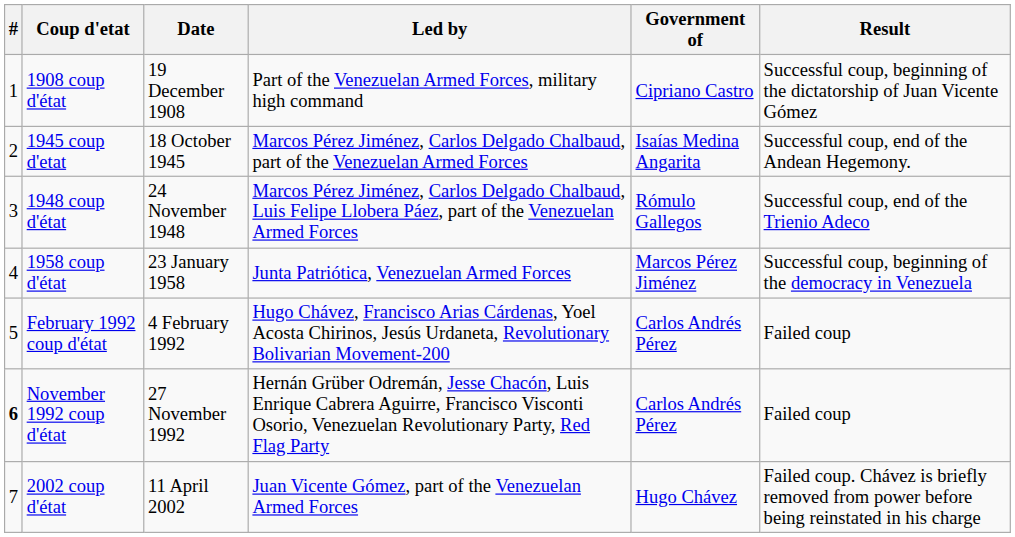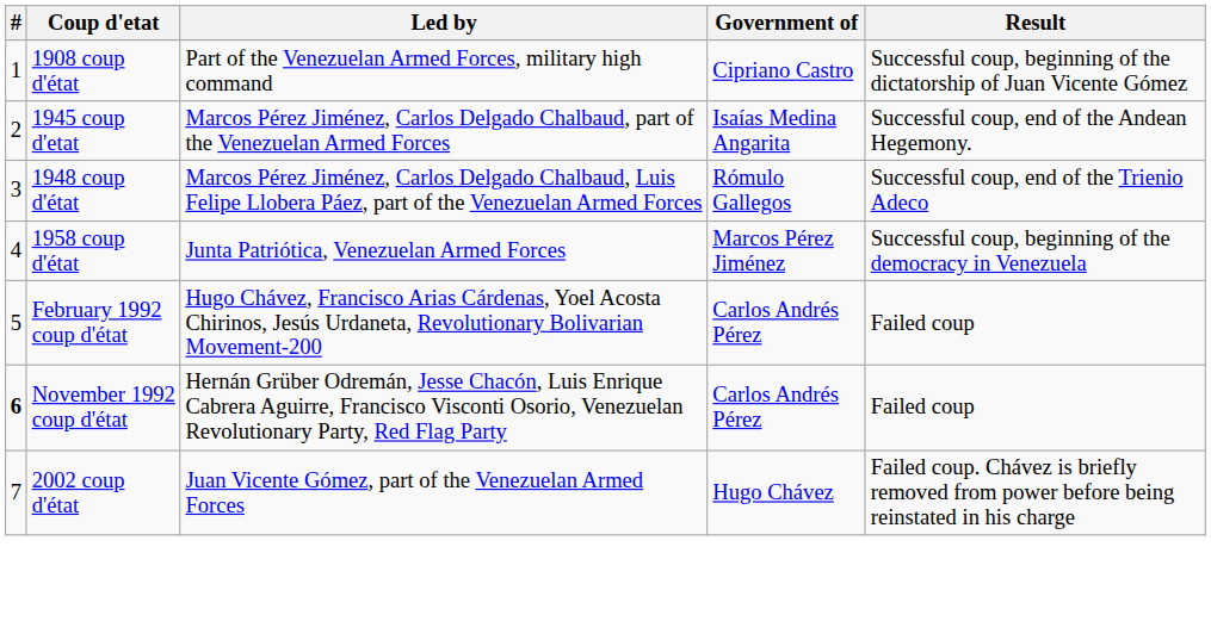- column: Date | 19 December 1908 | 18 October 1945 | 24 November 1948 | 23 January 1958 | 4 February 1992 | 27 November 1992 | 11 April 2002
